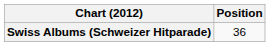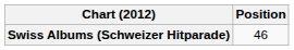Swiss Albums (Schweizer Hitparade) | Position: 36 -> 46
